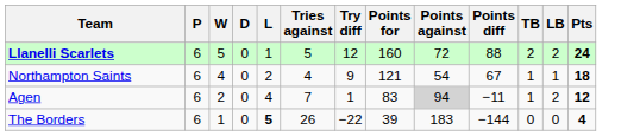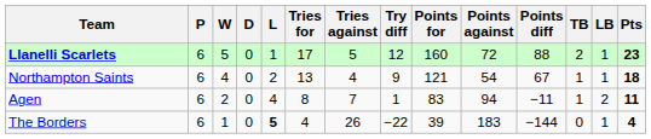+ column: Tries for | 17 | 13 | 8 | 4
Llanelli Scarlets | LB: 2 -> 1
Llanelli Scarlets | Pts: 24 -> 23
Agen | Points against: lightgrey background -> no background
Agen | Pts: 12 -> 11
The Borders | LB: 0 -> 1
